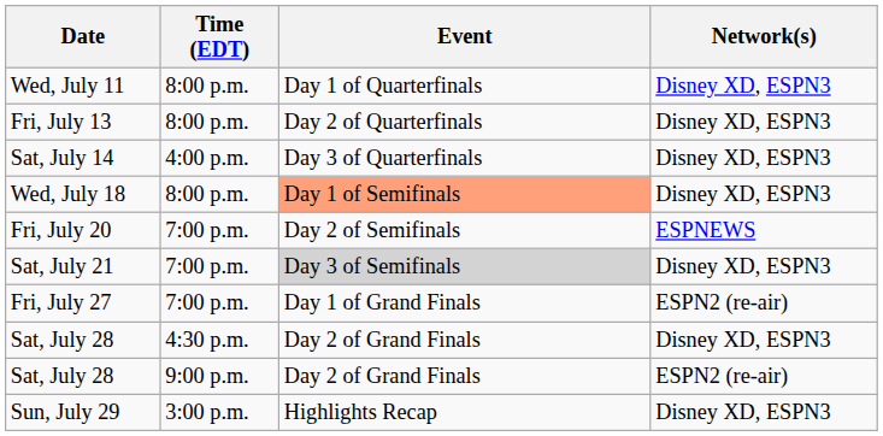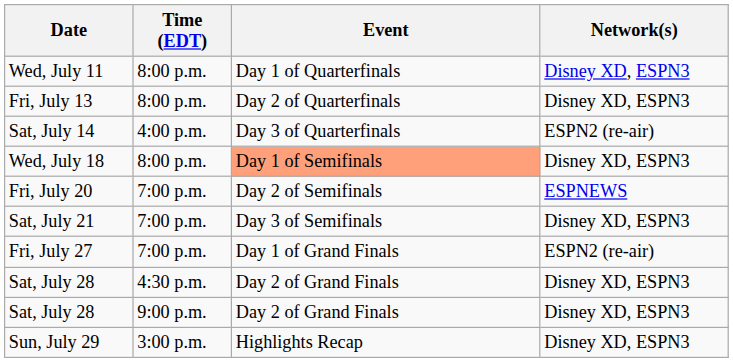Sat, July 14 | Network(s): Disney XD, ESPN3 -> ESPN2 (re-air)
Sat, July 21 | Event: lightgrey background -> no background
Sat, July 28 / 9:00 p.m. | Network(s): ESPN2 (re-air) -> Disney XD, ESPN3
